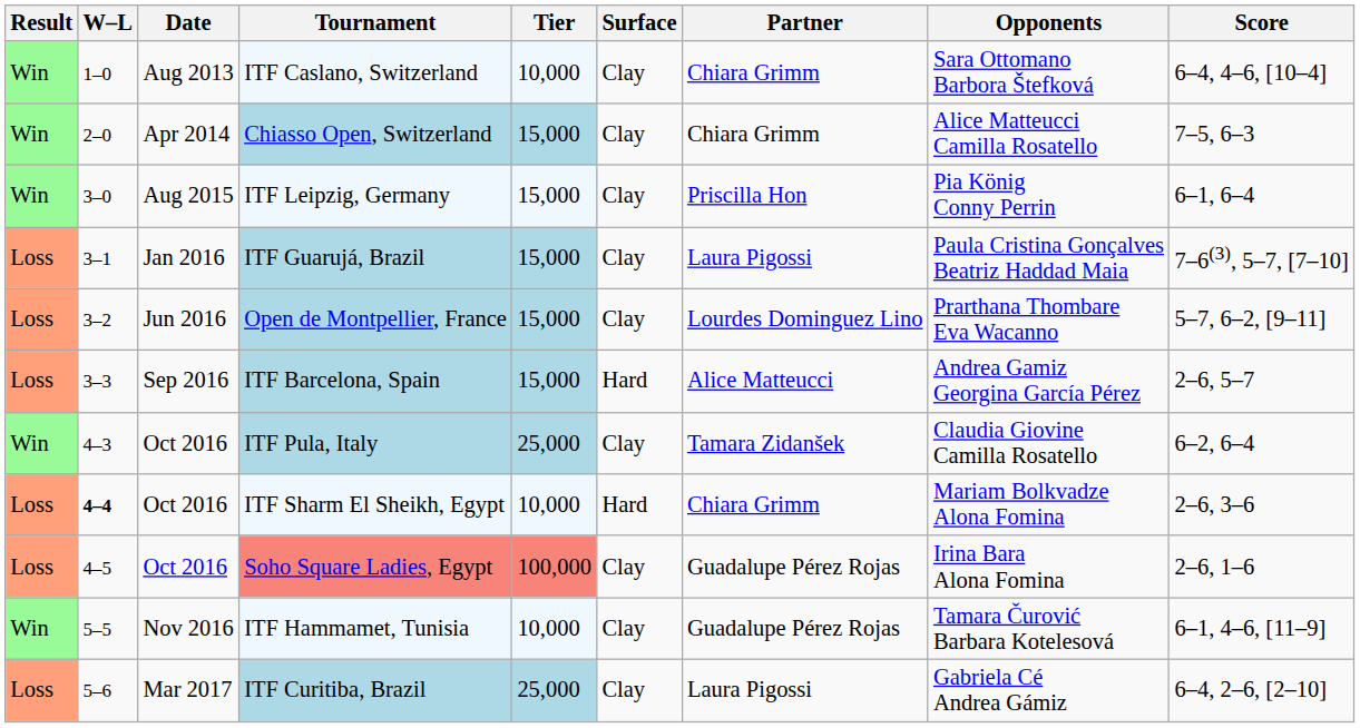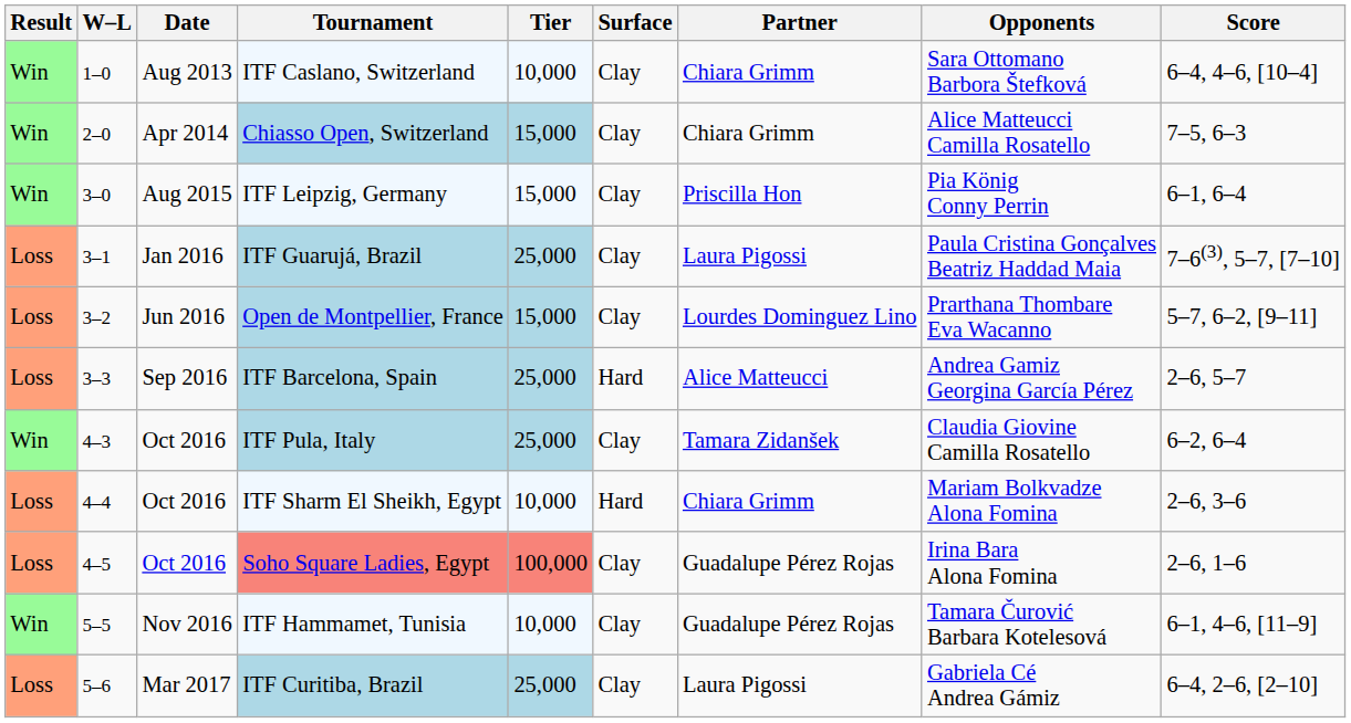ITF Guarujá, Brazil | Tier: 15,000 -> 25,000
ITF Barcelona, Spain | Tier: 15,000 -> 25,000
ITF Sharm El Sheikh, Egypt | W–L: bold -> normal
